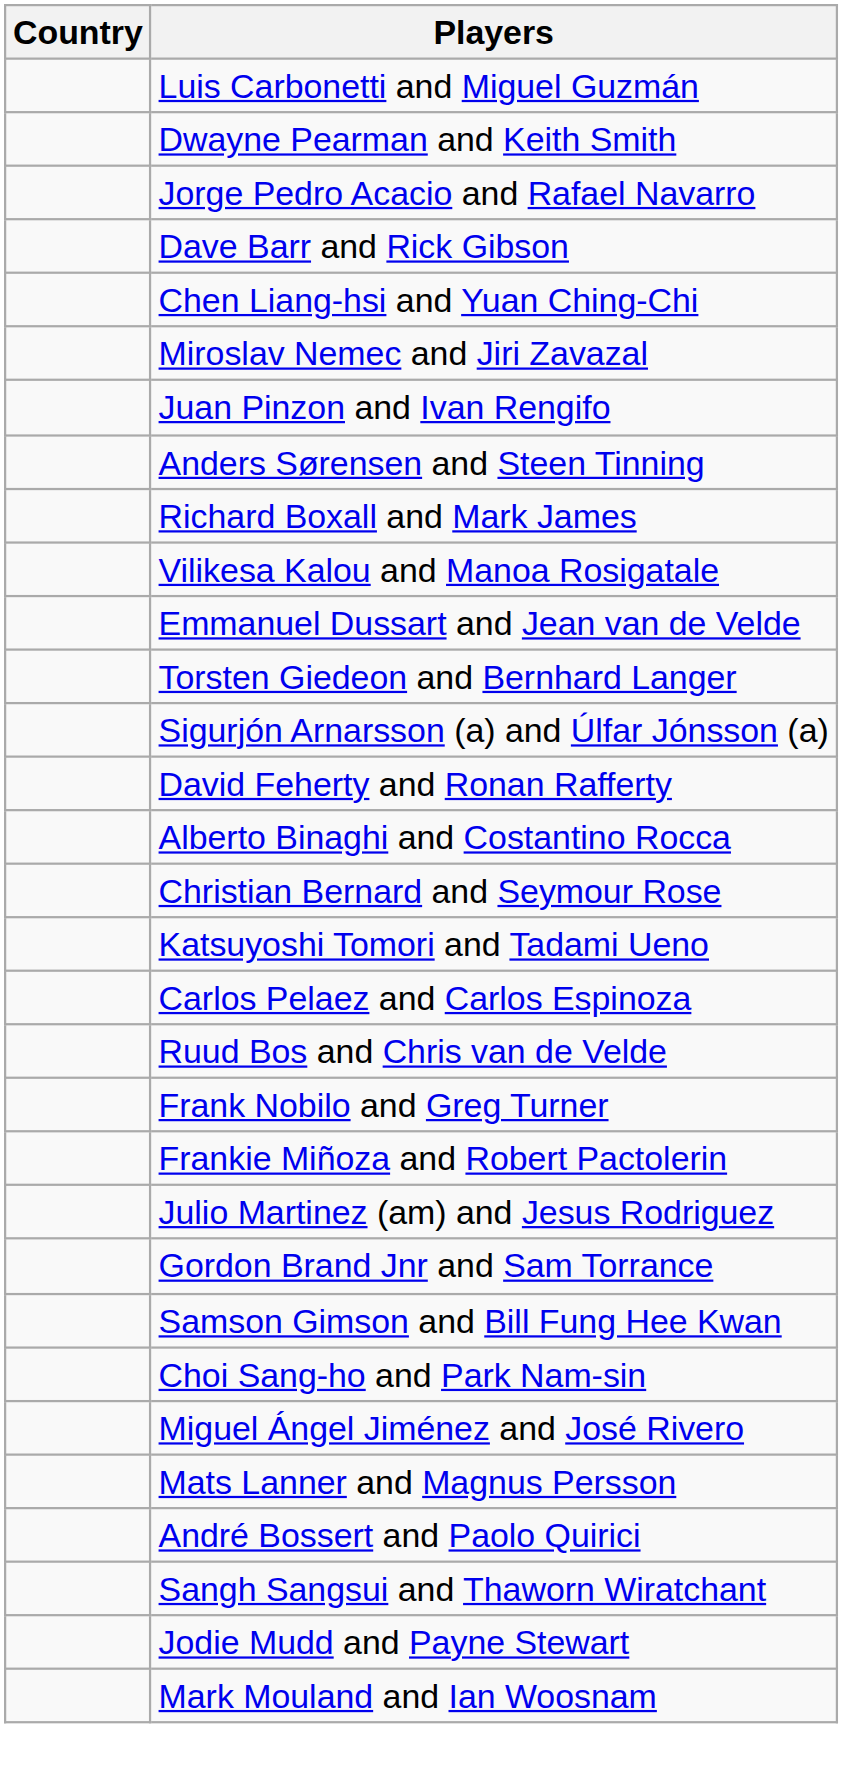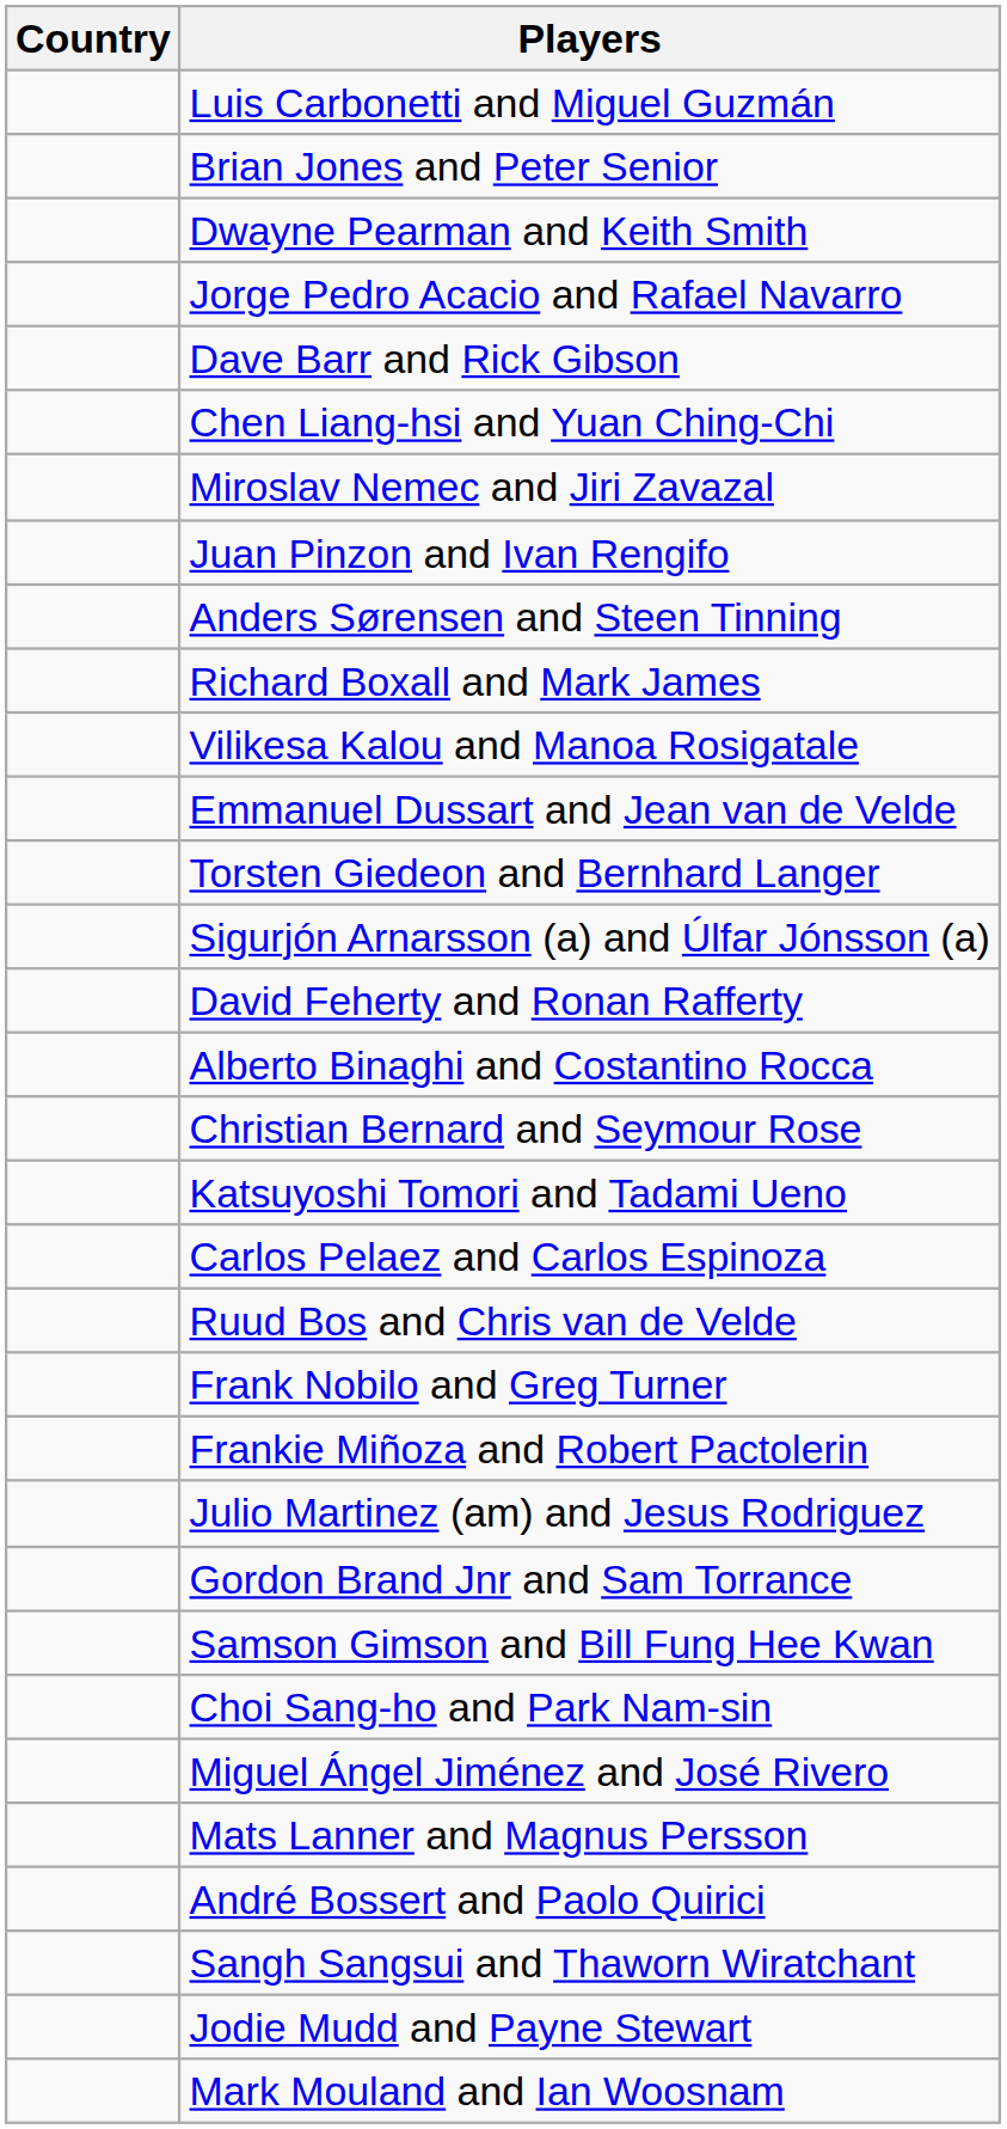+ row: Brian Jones and Peter Senior
